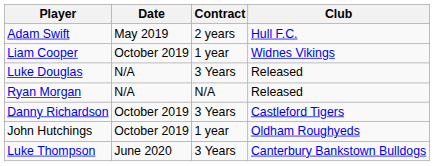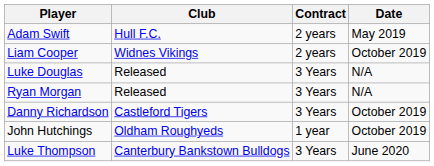columns swapped: Club <-> Date
Liam Cooper | Contract: 1 year -> 2 years
Ryan Morgan | Contract: N/A -> 3 Years
